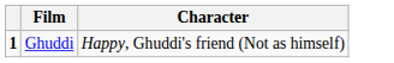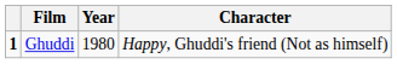+ column: Year | 1980
